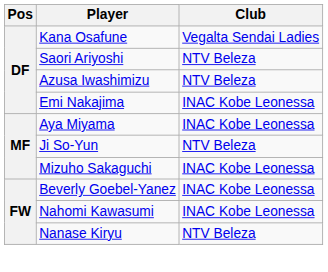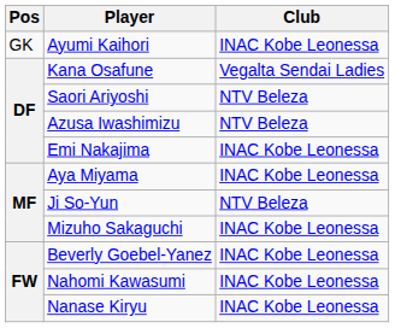+ row: GK | Ayumi Kaihori | INAC Kobe Leonessa
Nanase Kiryu | Club: NTV Beleza -> INAC Kobe Leonessa
